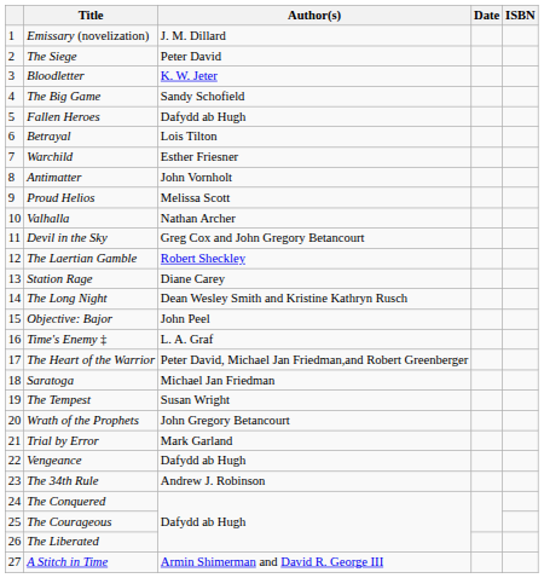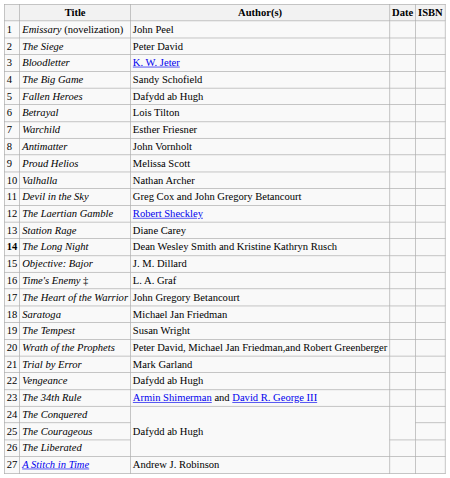Emissary (novelization) | Author(s): J. M. Dillard -> John Peel
The Long Night | column 1: normal -> bold
Objective: Bajor | Author(s): John Peel -> J. M. Dillard
The Heart of the Warrior | Author(s): Peter David, Michael Jan Friedman,and Robert Greenberger -> John Gregory Betancourt
Wrath of the Prophets | Author(s): John Gregory Betancourt -> Peter David, Michael Jan Friedman,and Robert Greenberger
The 34th Rule | Author(s): Andrew J. Robinson -> Armin Shimerman and David R. George III
A Stitch in Time | Author(s): Armin Shimerman and David R. George III -> Andrew J. Robinson
